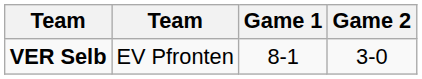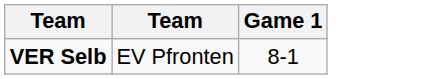- column: Game 2 | 3-0
